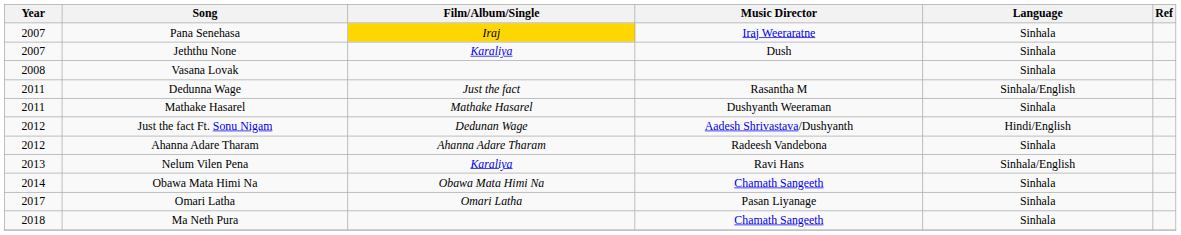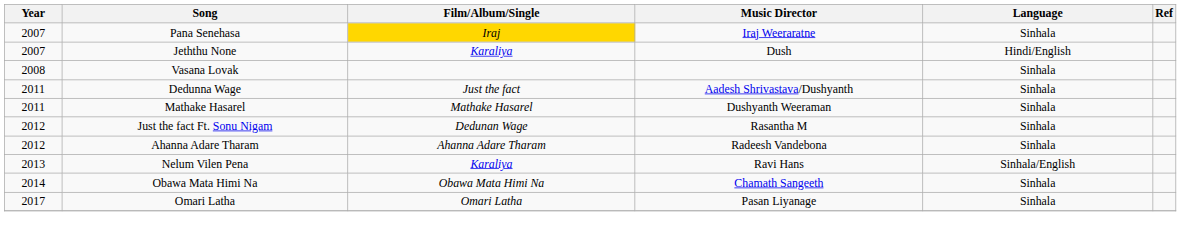Jeththu None | Language: Sinhala -> Hindi/English
Dedunna Wage | Music Director: Rasantha M -> Aadesh Shrivastava/Dushyanth
Dedunna Wage | Language: Sinhala/English -> Sinhala
Just the fact Ft. Sonu Nigam | Music Director: Aadesh Shrivastava/Dushyanth -> Rasantha M
Just the fact Ft. Sonu Nigam | Language: Hindi/English -> Sinhala
- row: 2018 | Ma Neth Pura | Chamath Sangeeth | Sinhala
